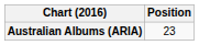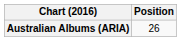Australian Albums (ARIA) | Position: 23 -> 26
